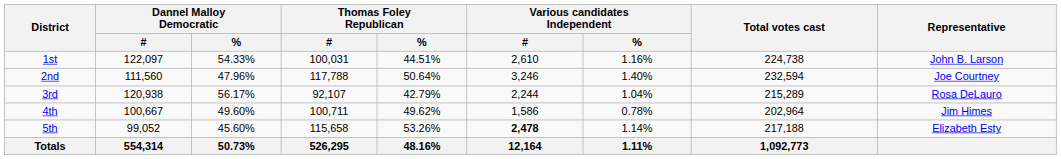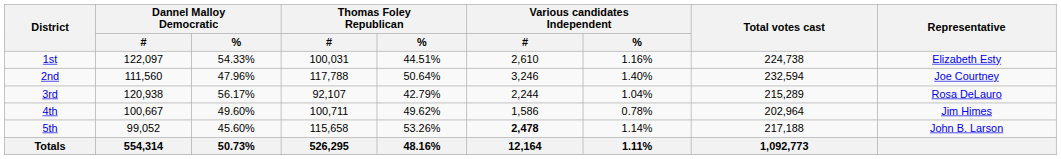1st | Representative: John B. Larson -> Elizabeth Esty
5th | Representative: Elizabeth Esty -> John B. Larson
